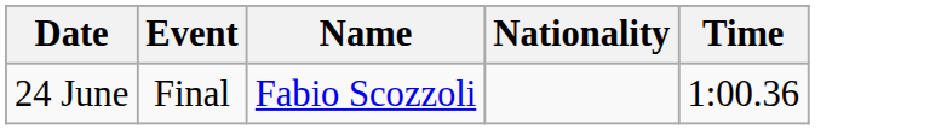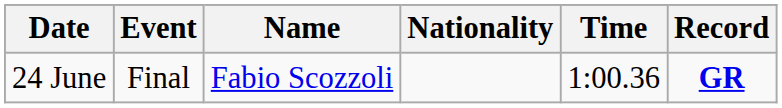+ column: Record | GR
